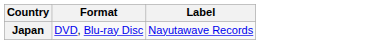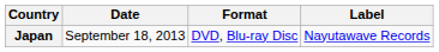+ column: Date | September 18, 2013
